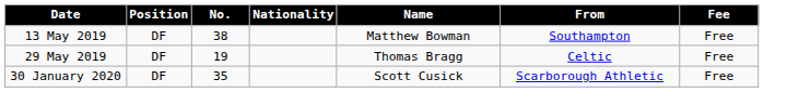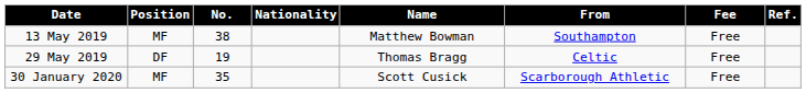+ column: Ref.
13 May 2019 | Position: DF -> MF
30 January 2020 | Position: DF -> MF
